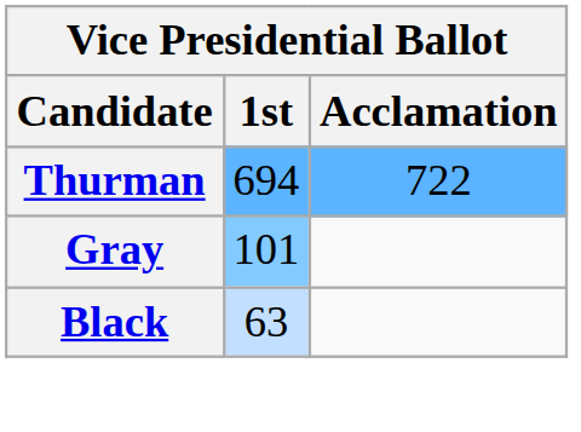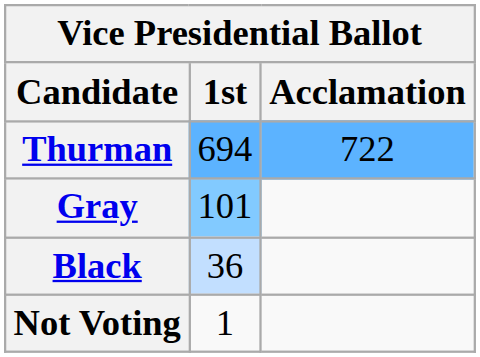Black | 1st: 63 -> 36
+ row: Not Voting | 1
